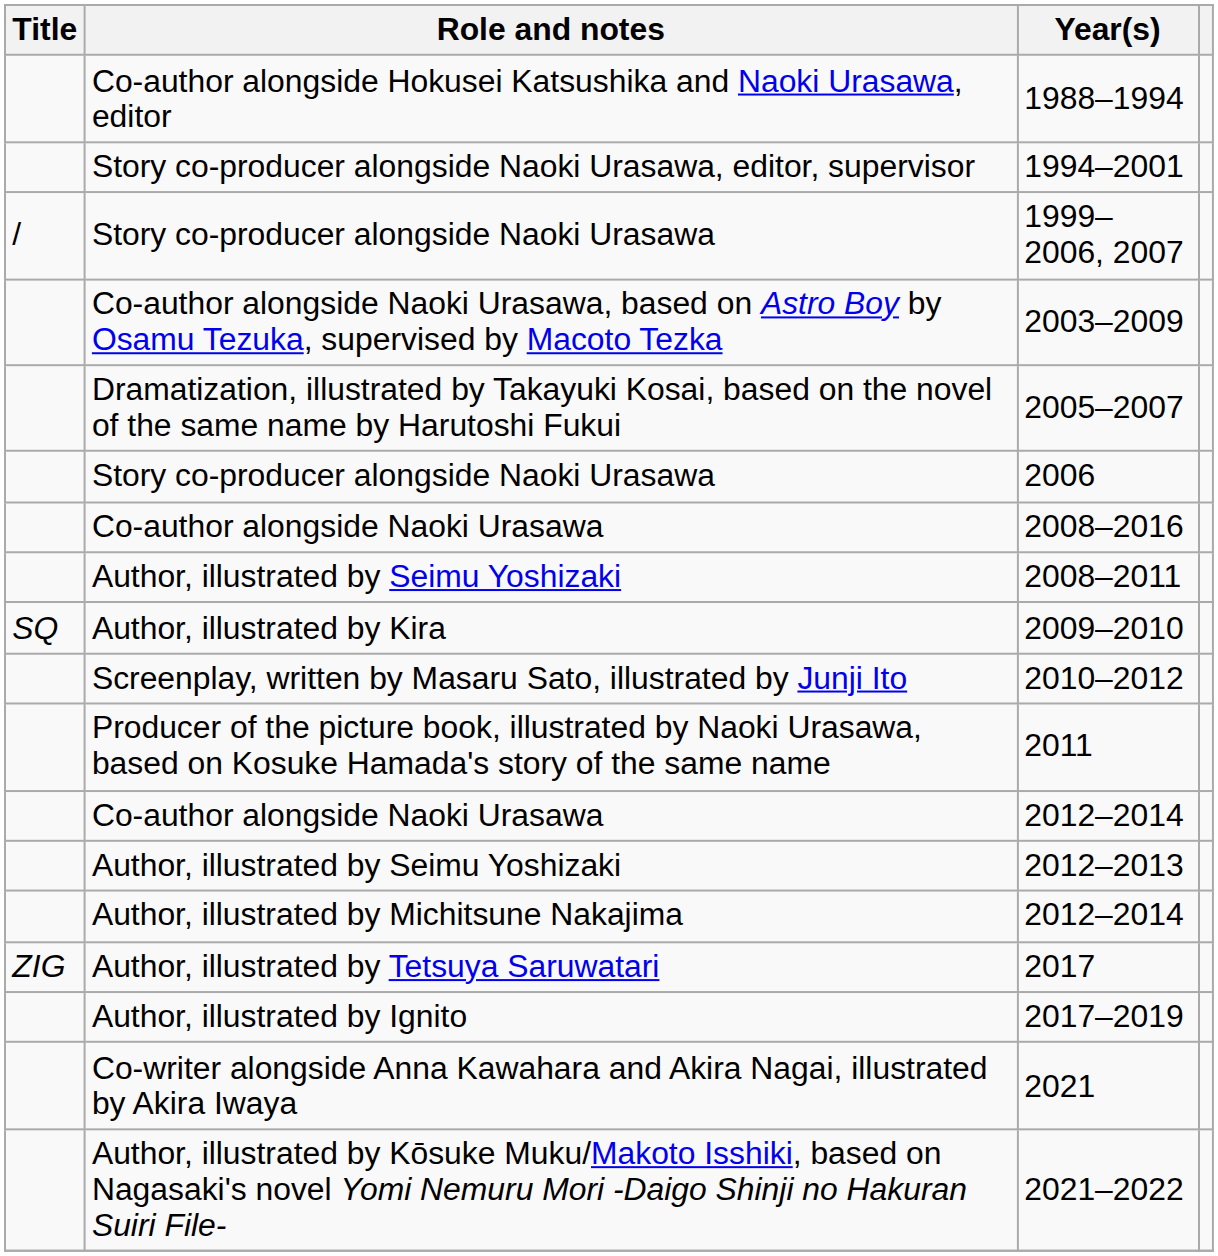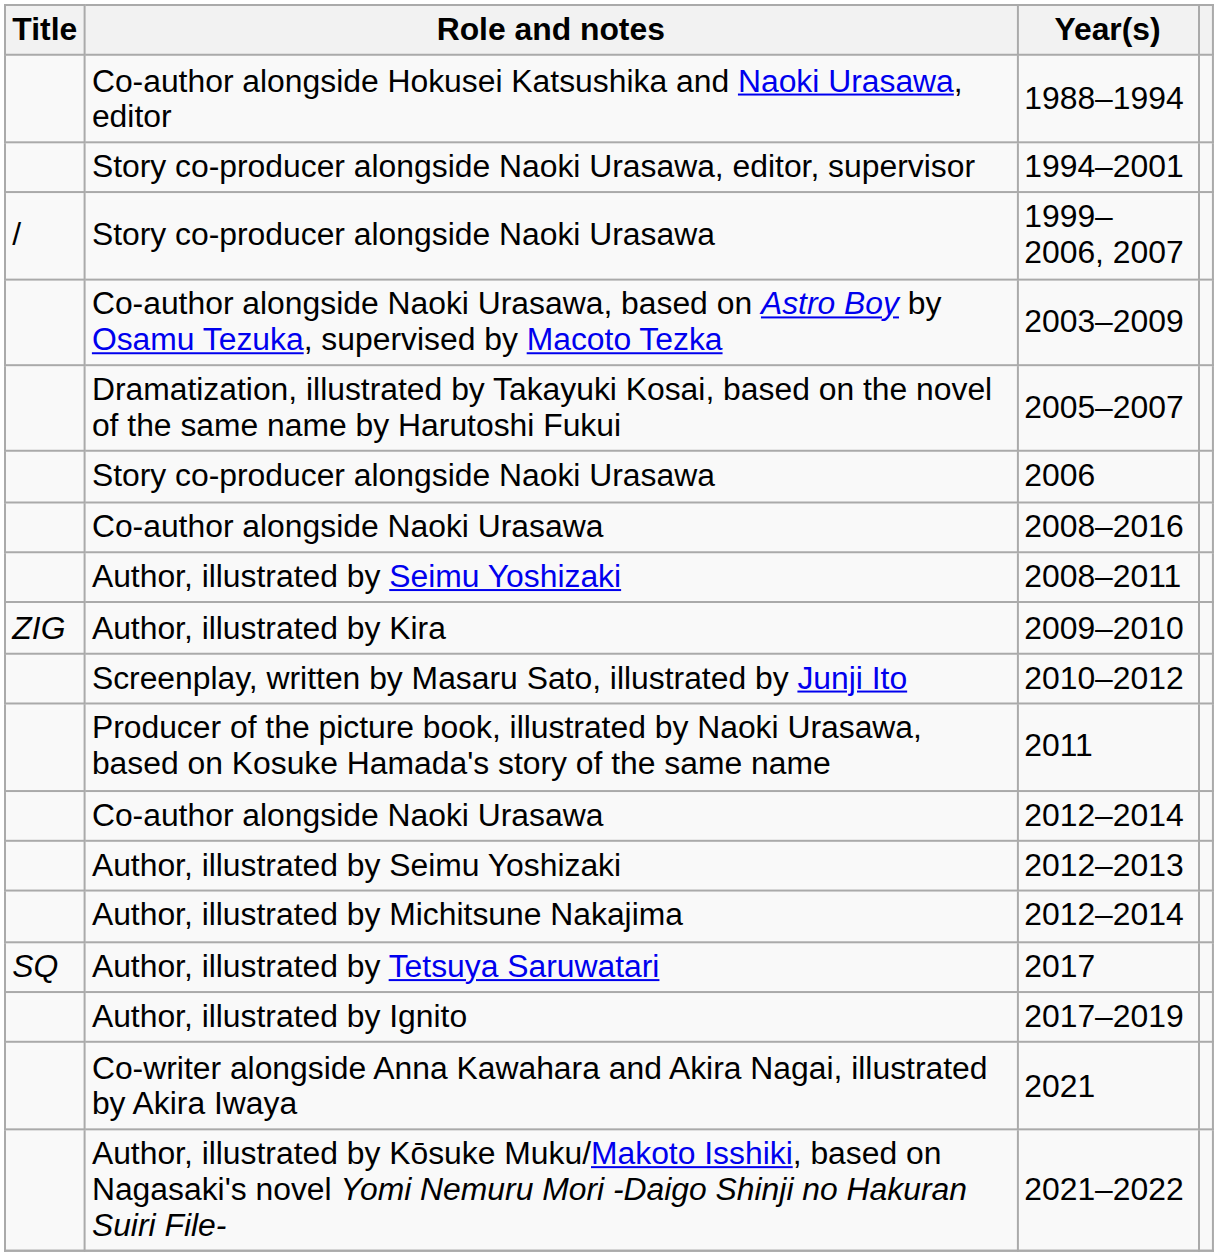2009–2010 | Title: SQ -> ZIG
2017 | Title: ZIG -> SQ
